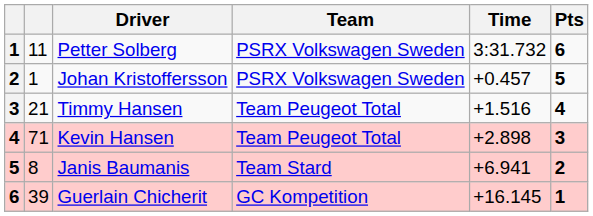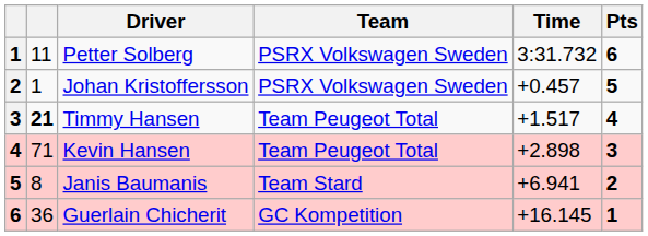Timmy Hansen | column 2: normal -> bold
Timmy Hansen | Time: +1.516 -> +1.517
Guerlain Chicherit | column 2: 39 -> 36
